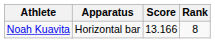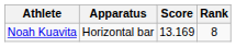Noah Kuavita | Score: 13.166 -> 13.169
